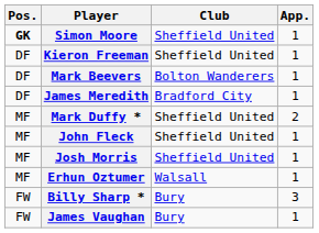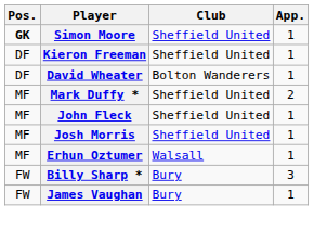- row: DF | Mark Beevers | Bolton Wanderers | 1
+ row: DF | David Wheater | Bolton Wanderers | 1
- row: DF | James Meredith | Bradford City | 1
